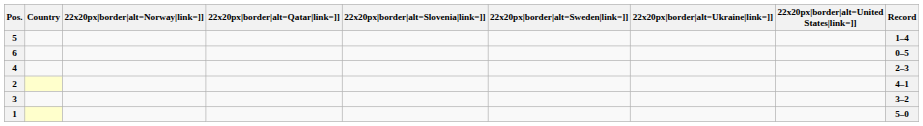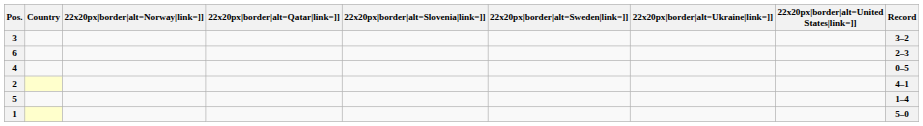rows swapped: 3 <-> 5
6 | Record: 0–5 -> 2–3
4 | Record: 2–3 -> 0–5
